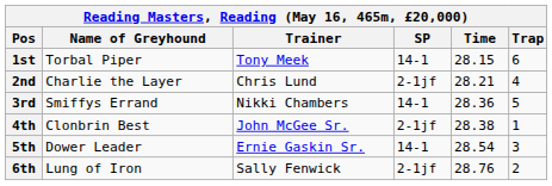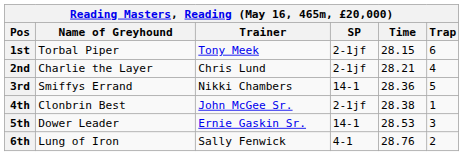1st | SP: 14-1 -> 2-1jf
5th | Time: 28.54 -> 28.53
6th | SP: 2-1jf -> 4-1
